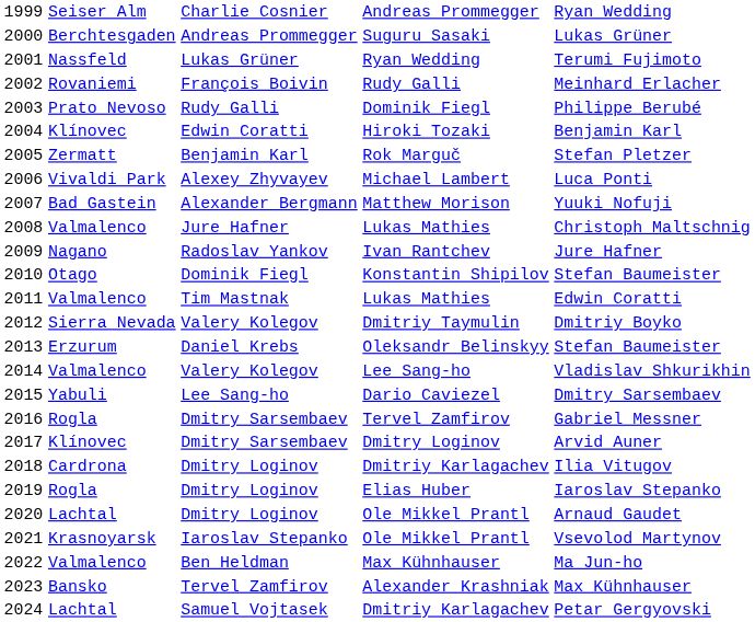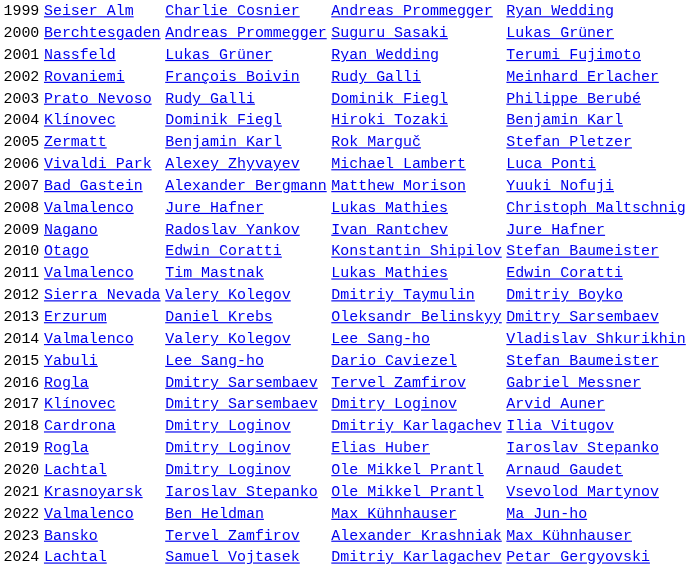2004 | column 3: Edwin Coratti -> Dominik Fiegl
2010 | column 3: Dominik Fiegl -> Edwin Coratti
2013 | column 5: Stefan Baumeister -> Dmitry Sarsembaev
2015 | column 5: Dmitry Sarsembaev -> Stefan Baumeister
